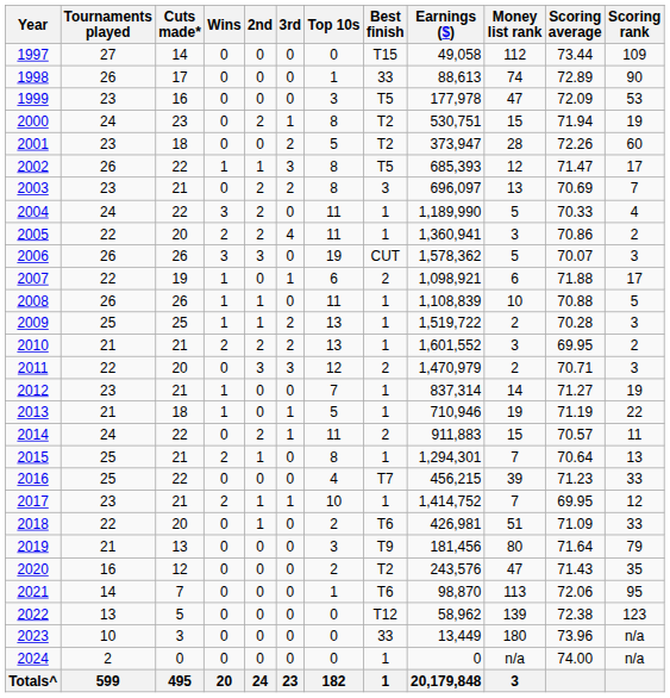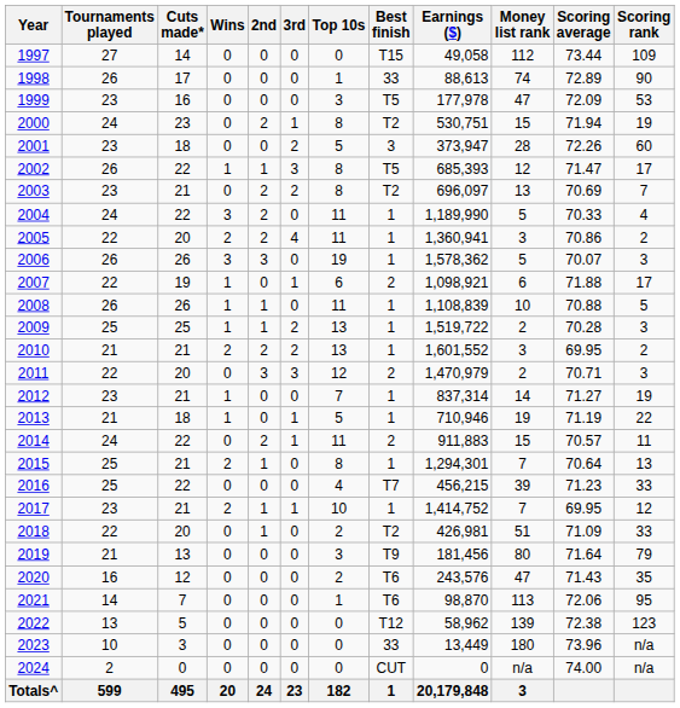2001 | Best finish: T2 -> 3
2003 | Best finish: 3 -> T2
2006 | Best finish: CUT -> 1
2018 | Best finish: T6 -> T2
2020 | Best finish: T2 -> T6
2024 | Best finish: 1 -> CUT
